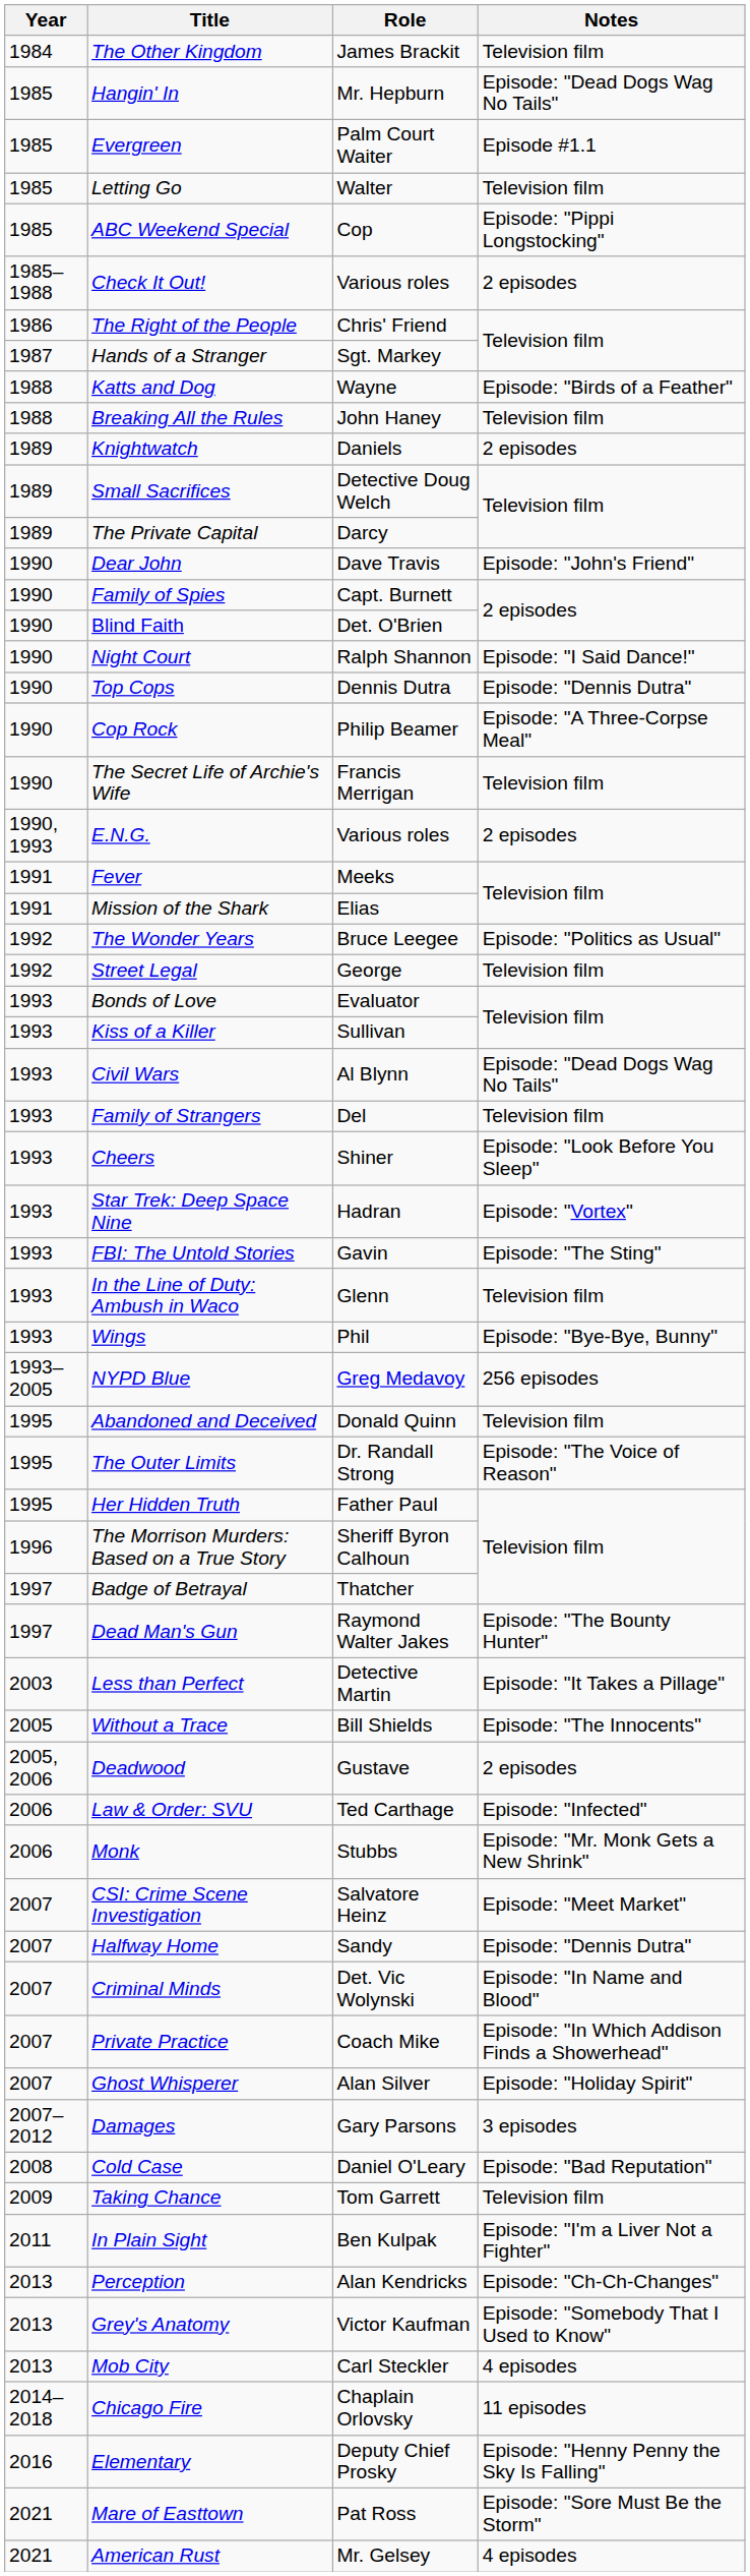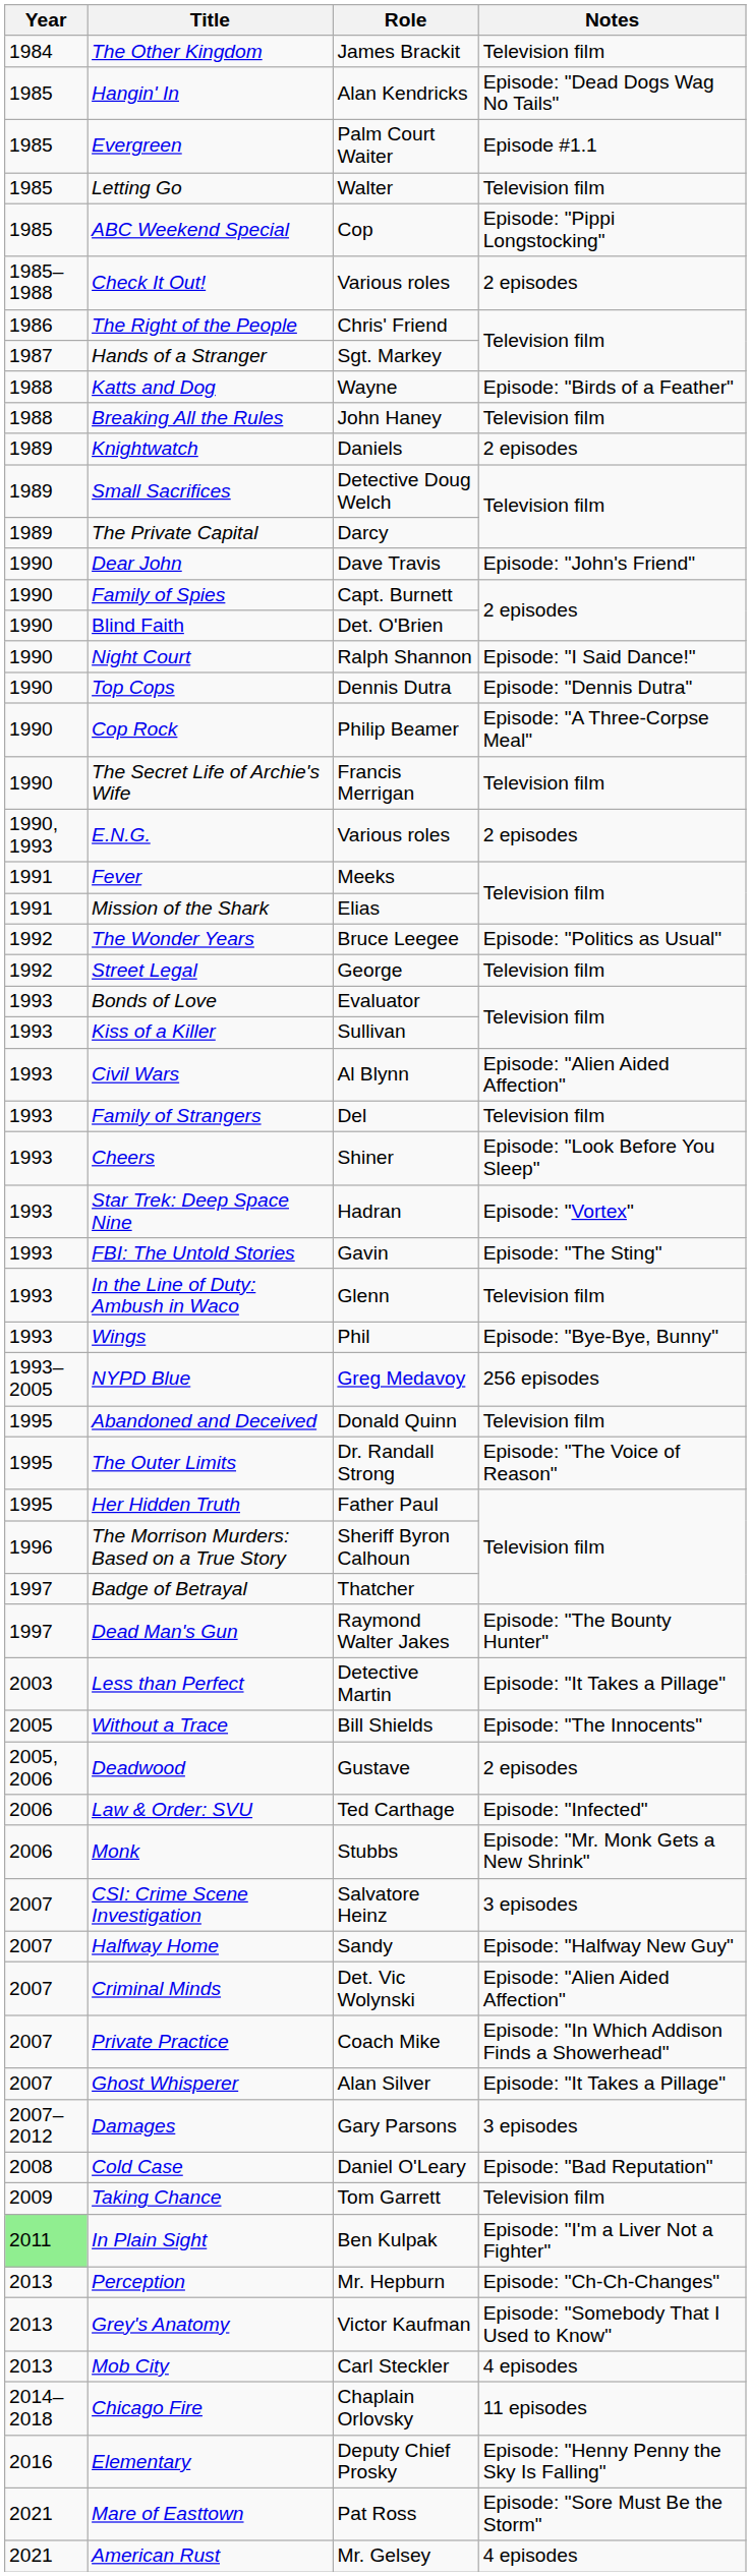Hangin' In | Role: Mr. Hepburn -> Alan Kendricks
Civil Wars | Notes: Episode: "Dead Dogs Wag No Tails" -> Episode: "Alien Aided Affection"
CSI: Crime Scene Investigation | Notes: Episode: "Meet Market" -> 3 episodes
Halfway Home | Notes: Episode: "Dennis Dutra" -> Episode: "Halfway New Guy"
Criminal Minds | Notes: Episode: "In Name and Blood" -> Episode: "Alien Aided Affection"
Ghost Whisperer | Notes: Episode: "Holiday Spirit" -> Episode: "It Takes a Pillage"
In Plain Sight | Year: no background -> lightgreen background
Perception | Role: Alan Kendricks -> Mr. Hepburn
